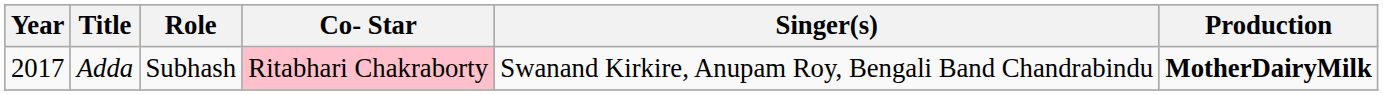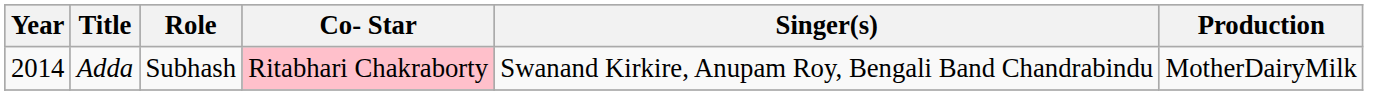Adda | Year: 2017 -> 2014
Adda | Production: bold -> normal
